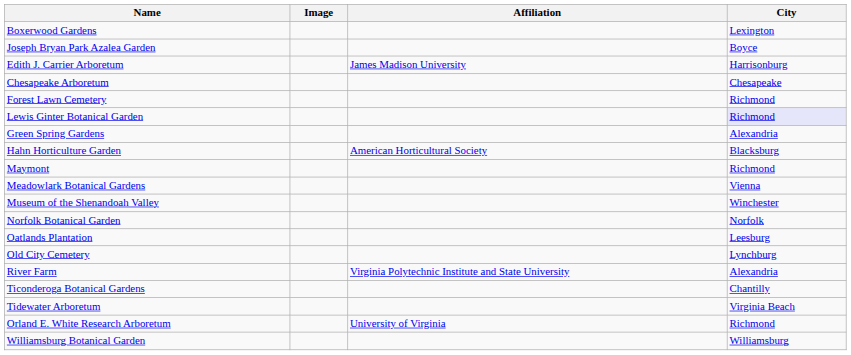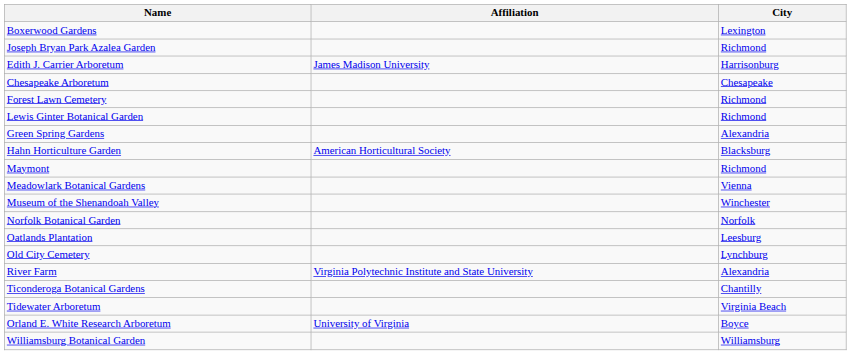- column: Image
Joseph Bryan Park Azalea Garden | City: Boyce -> Richmond
Lewis Ginter Botanical Garden | City: lavender background -> no background
Orland E. White Research Arboretum | City: Richmond -> Boyce
